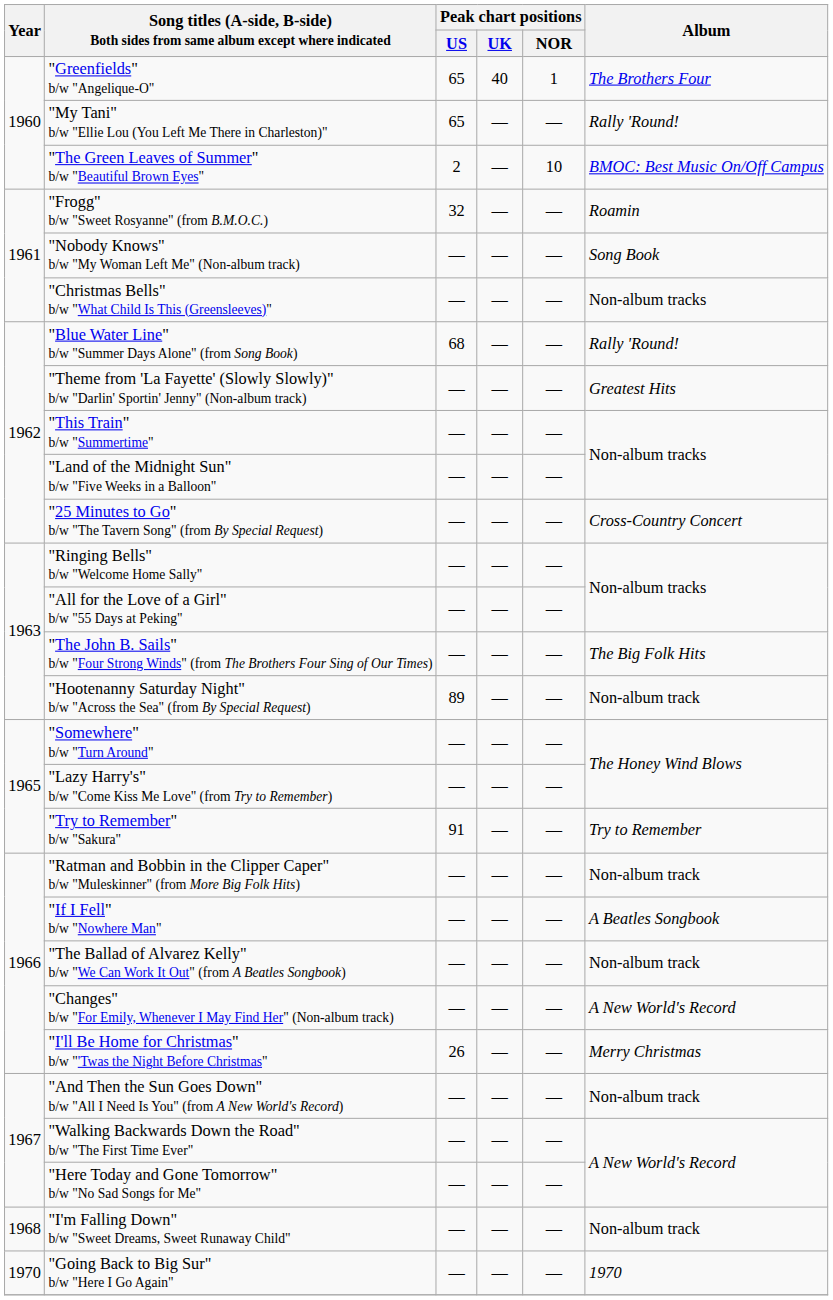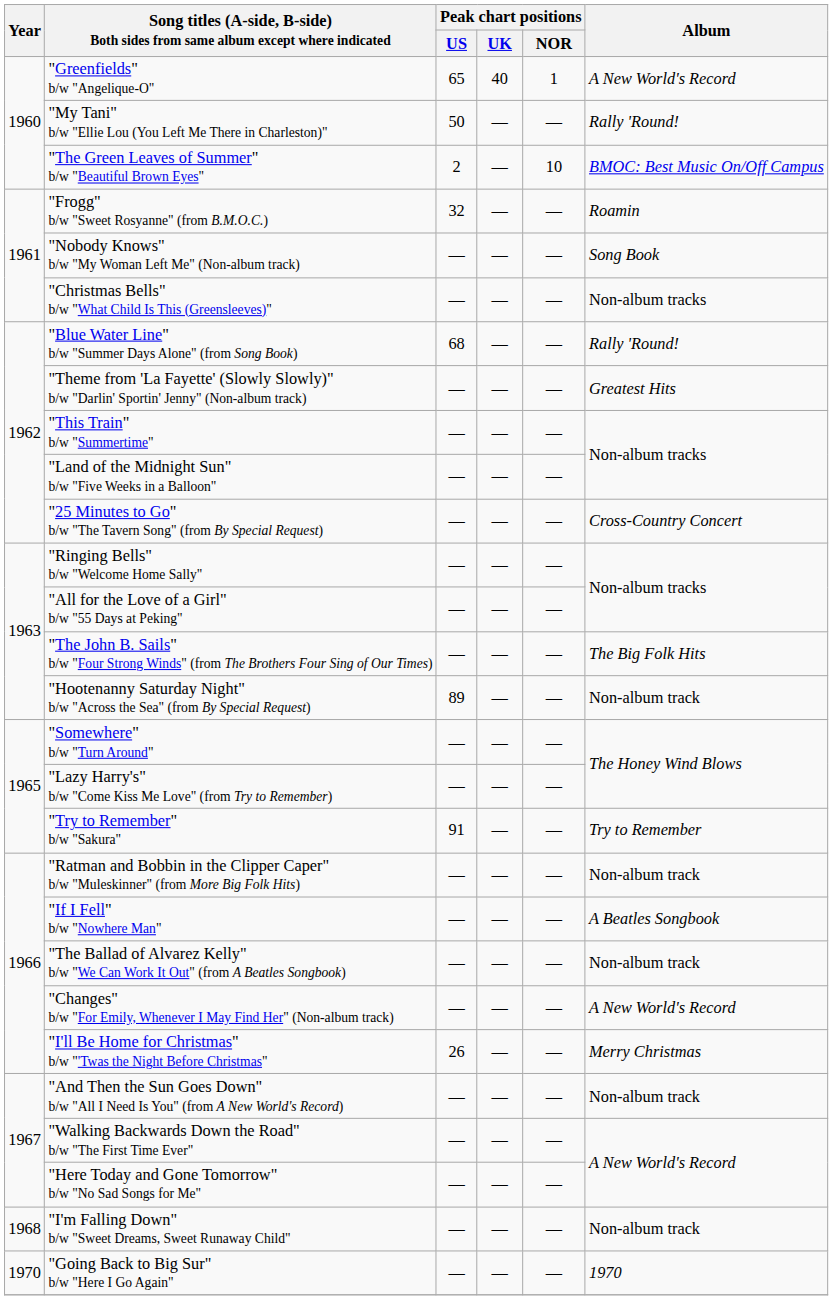"Greenfields" b/w "Angelique-O" | Album: The Brothers Four -> A New World's Record
"My Tani" b/w "Ellie Lou (You Left Me There in Charleston)" | Peak chart positions / US: 65 -> 50
